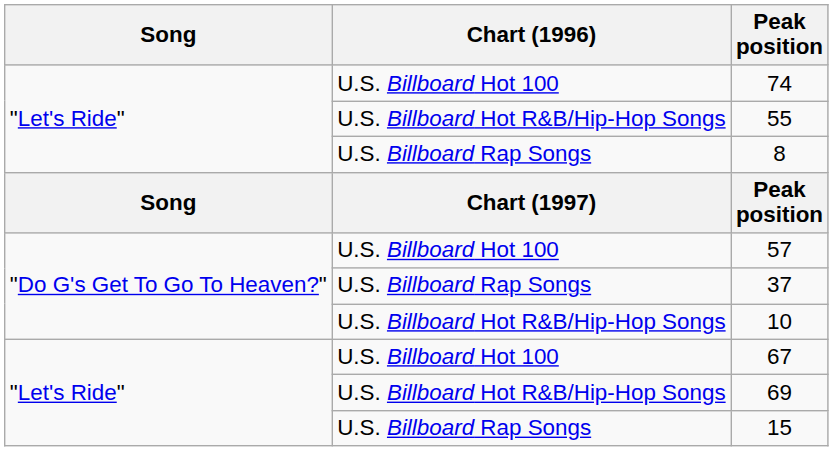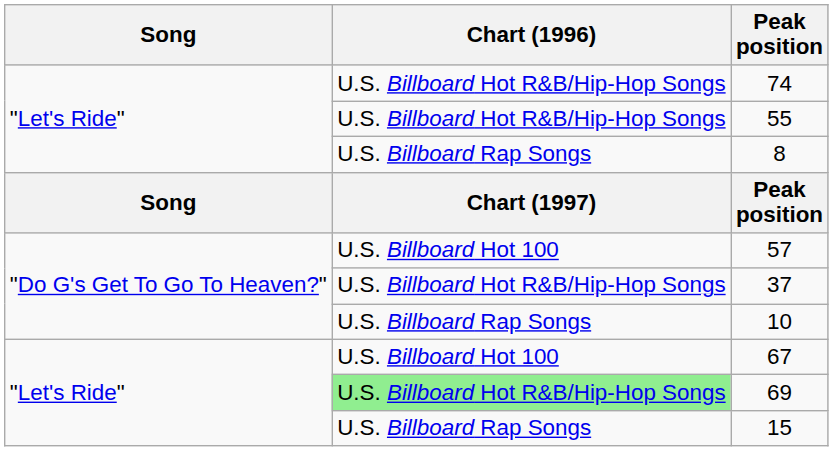74 | Chart (1996): U.S. Billboard Hot 100 -> U.S. Billboard Hot R&B/Hip-Hop Songs
37 | Chart (1996): U.S. Billboard Rap Songs -> U.S. Billboard Hot R&B/Hip-Hop Songs
10 | Chart (1996): U.S. Billboard Hot R&B/Hip-Hop Songs -> U.S. Billboard Rap Songs
69 | Chart (1996): no background -> lightgreen background
